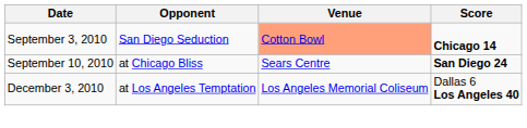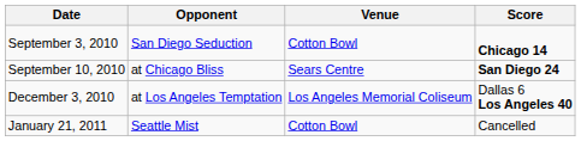September 3, 2010 | Venue: lightsalmon background -> no background
+ row: January 21, 2011 | Seattle Mist | Cotton Bowl | Cancelled
